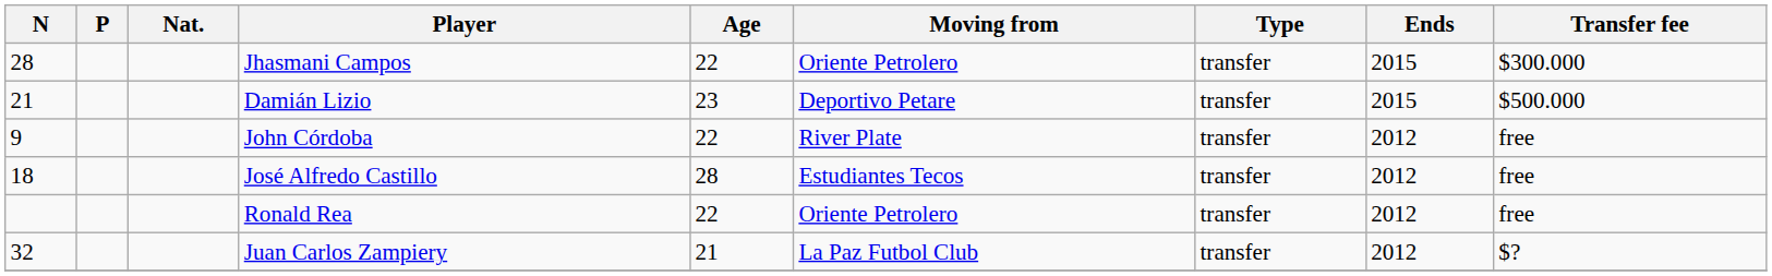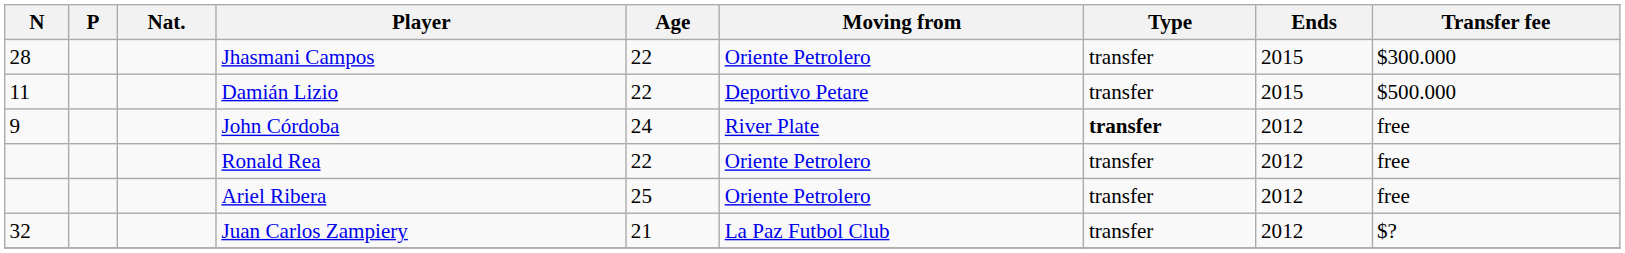Damián Lizio | N: 21 -> 11
Damián Lizio | Age: 23 -> 22
John Córdoba | Age: 22 -> 24
John Córdoba | Type: normal -> bold
- row: 18 | José Alfredo Castillo | 28 | Estudiantes Tecos | transfer | 2012 | free
+ row: Ariel Ribera | 25 | Oriente Petrolero | transfer | 2012 | free
